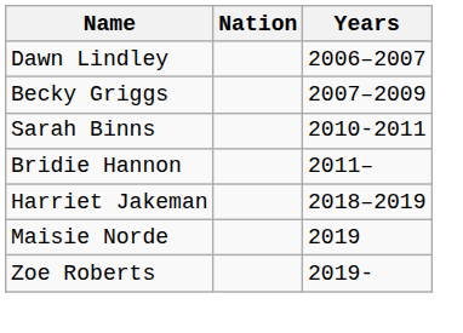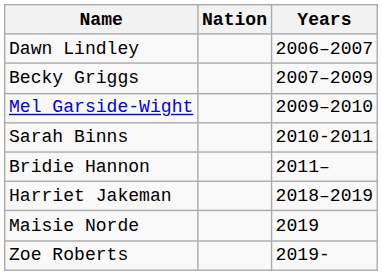+ row: Mel Garside-Wight | 2009–2010
